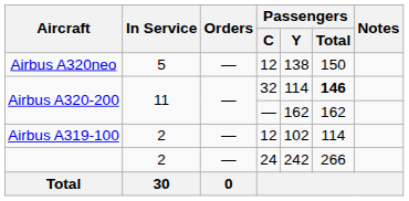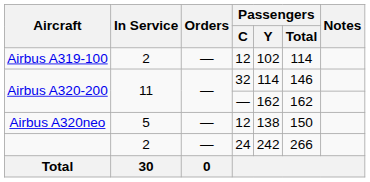rows swapped: Airbus A319-100 <-> Airbus A320neo
Airbus A320-200 / 32 | Passengers / Total: bold -> normal
